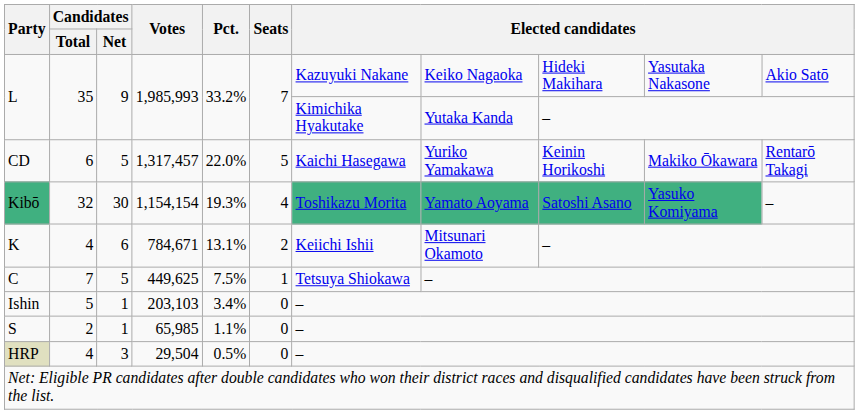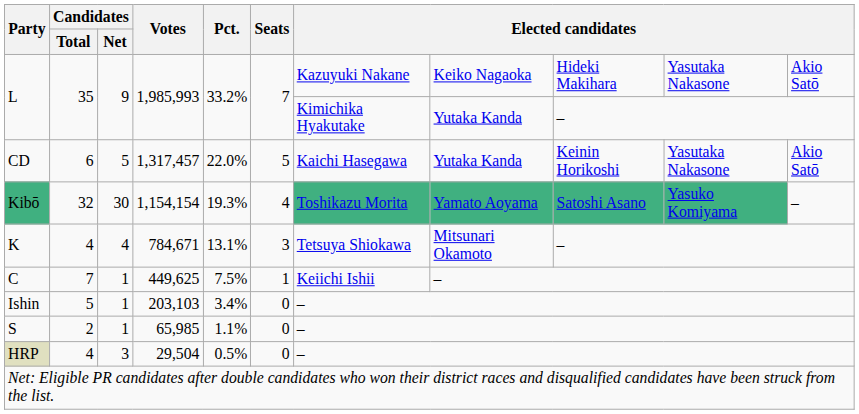CD | column 8: Yuriko Yamakawa -> Yutaka Kanda
CD | column 10: Makiko Ōkawara -> Yasutaka Nakasone
CD | column 11: Rentarō Takagi -> Akio Satō
K | Candidates / Net: 6 -> 4
K | Seats: 2 -> 3
K | column 7: Keiichi Ishii -> Tetsuya Shiokawa
C | Candidates / Net: 5 -> 1
C | column 7: Tetsuya Shiokawa -> Keiichi Ishii
